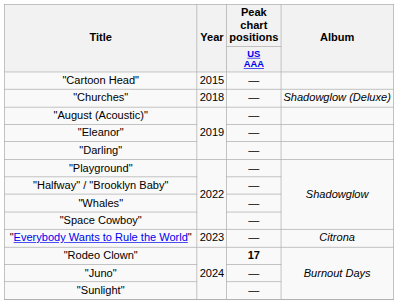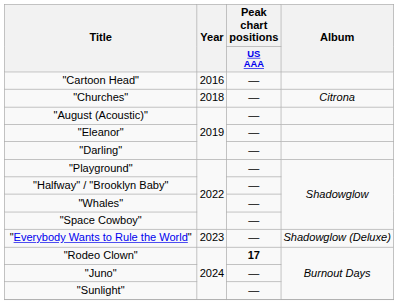"Cartoon Head" | Year: 2015 -> 2016
"Churches" | Album: Shadowglow (Deluxe) -> Citrona
"Everybody Wants to Rule the World" | Album: Citrona -> Shadowglow (Deluxe)
